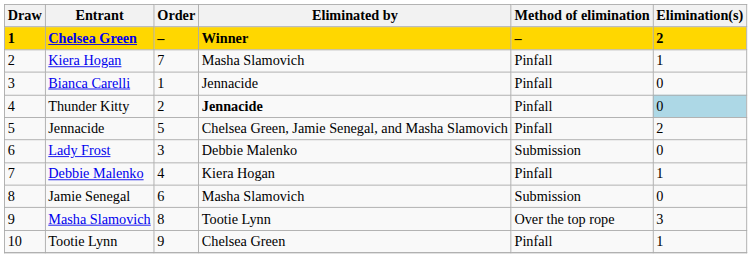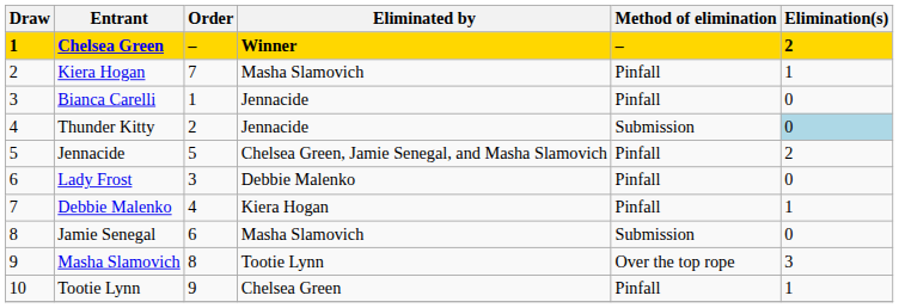Thunder Kitty | Eliminated by: bold -> normal
Thunder Kitty | Method of elimination: Pinfall -> Submission
Lady Frost | Method of elimination: Submission -> Pinfall
